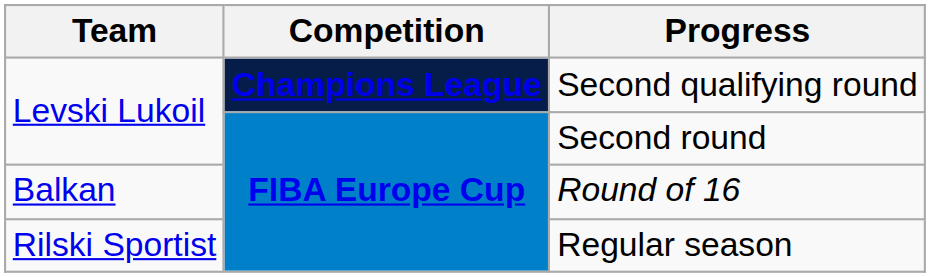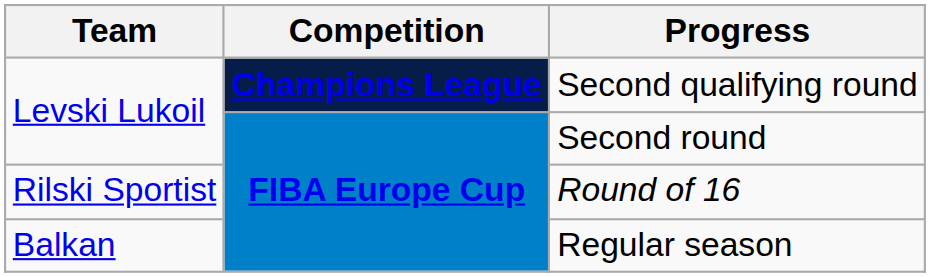Round of 16 | Team: Balkan -> Rilski Sportist
Regular season | Team: Rilski Sportist -> Balkan
